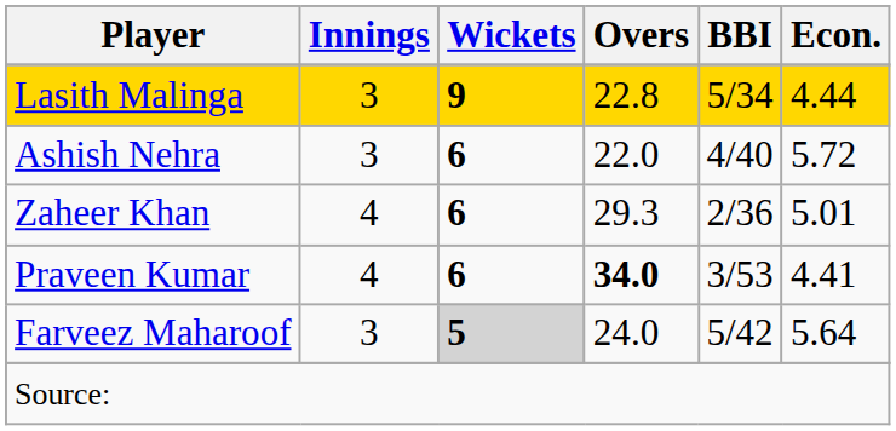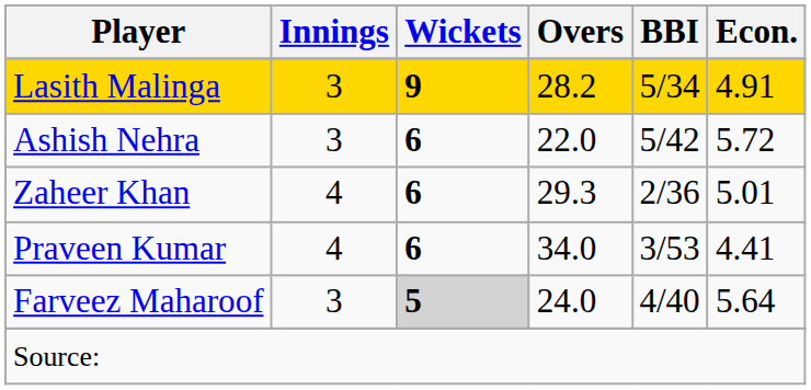Lasith Malinga | Overs: 22.8 -> 28.2
Lasith Malinga | Econ.: 4.44 -> 4.91
Ashish Nehra | BBI: 4/40 -> 5/42
Praveen Kumar | Overs: bold -> normal
Farveez Maharoof | BBI: 5/42 -> 4/40
